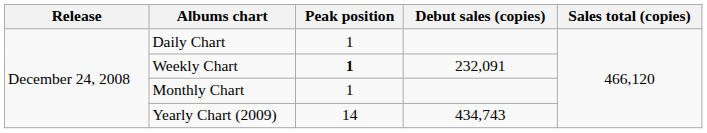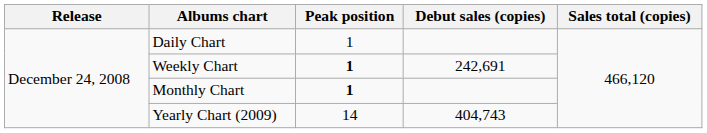Weekly Chart | Debut sales (copies): 232,091 -> 242,691
Monthly Chart | Peak position: normal -> bold
Yearly Chart (2009) | Debut sales (copies): 434,743 -> 404,743
